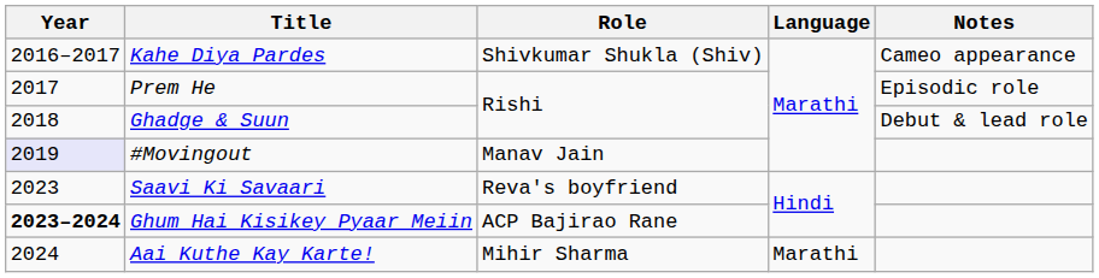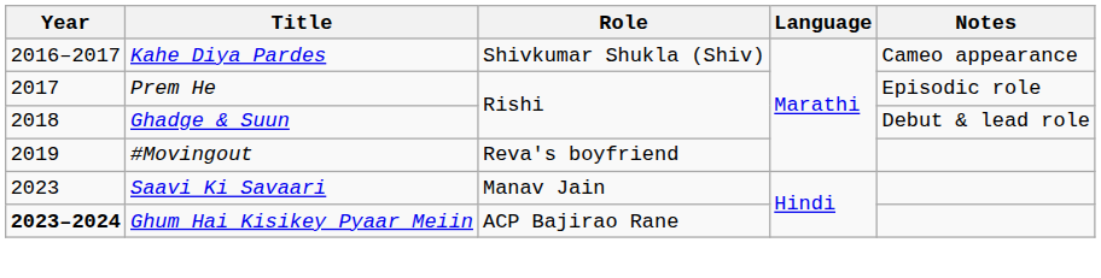#Movingout | Year: lavender background -> no background
#Movingout | Role: Manav Jain -> Reva's boyfriend
Saavi Ki Savaari | Role: Reva's boyfriend -> Manav Jain
- row: 2024 | Aai Kuthe Kay Karte! | Mihir Sharma | Marathi
